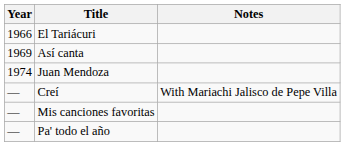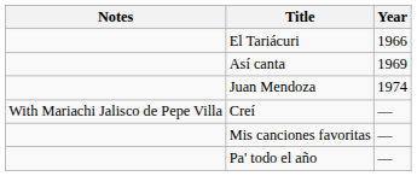columns swapped: Year <-> Notes
